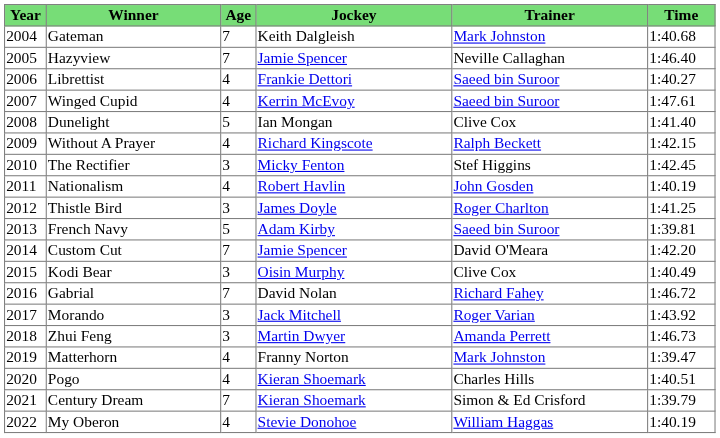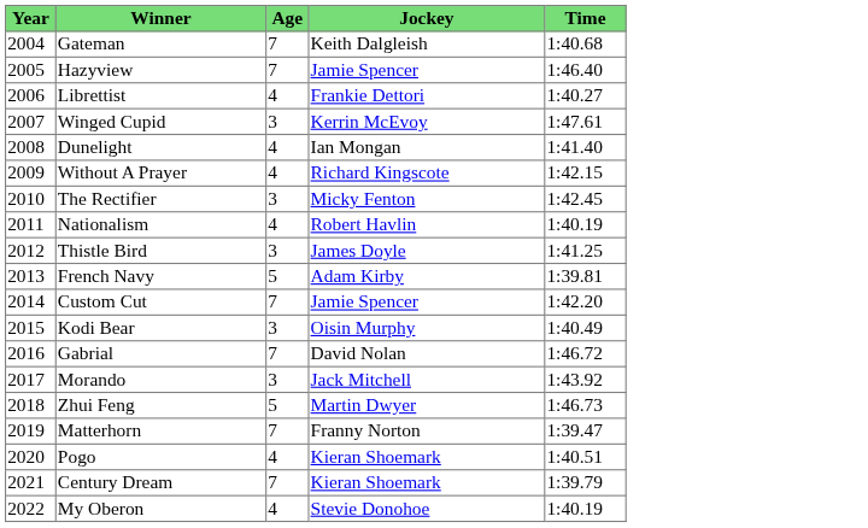- column: Trainer | Mark Johnston | Neville Callaghan | Saeed bin Suroor | Saeed bin Suroor | Clive Cox | Ralph Beckett | Stef Higgins | John Gosden | Roger Charlton | Saeed bin Suroor | David O'Meara | Clive Cox | Richard Fahey | Roger Varian | Amanda Perrett | Mark Johnston | Charles Hills | Simon & Ed Crisford | William Haggas
Winged Cupid | Age: 4 -> 3
Dunelight | Age: 5 -> 4
Zhui Feng | Age: 3 -> 5
Matterhorn | Age: 4 -> 7
